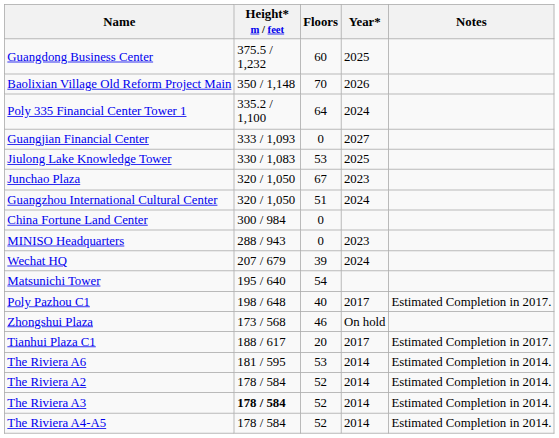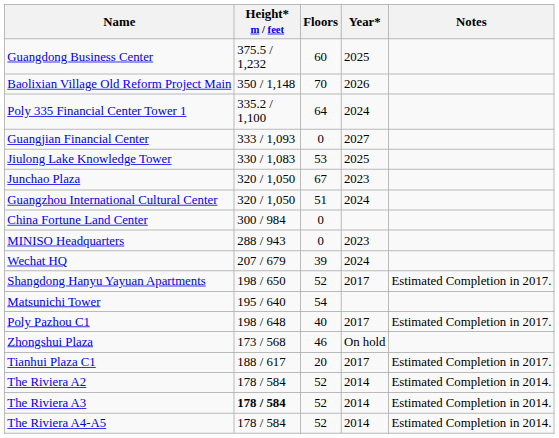+ row: Shangdong Hanyu Yayuan Apartments | 198 / 650 | 52 | 2017 | Estimated Completion in 2017.
- row: The Riviera A6 | 181 / 595 | 53 | 2014 | Estimated Completion in 2014.
